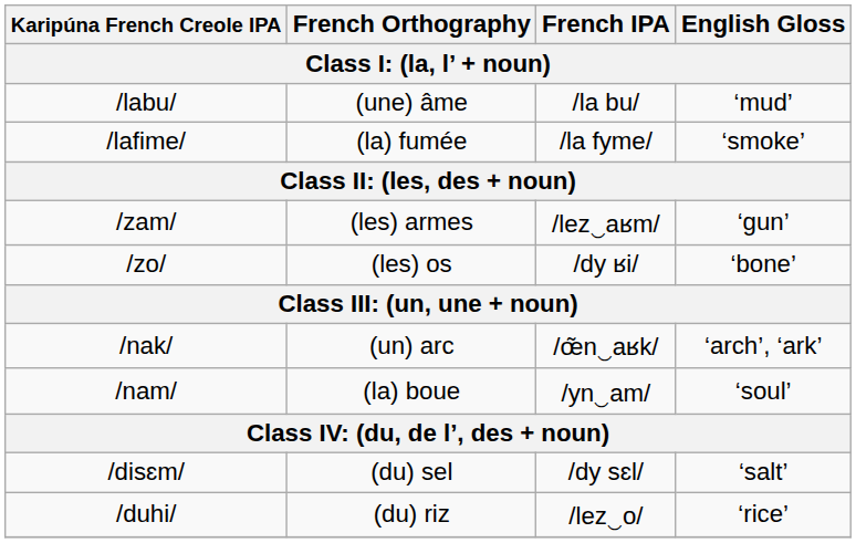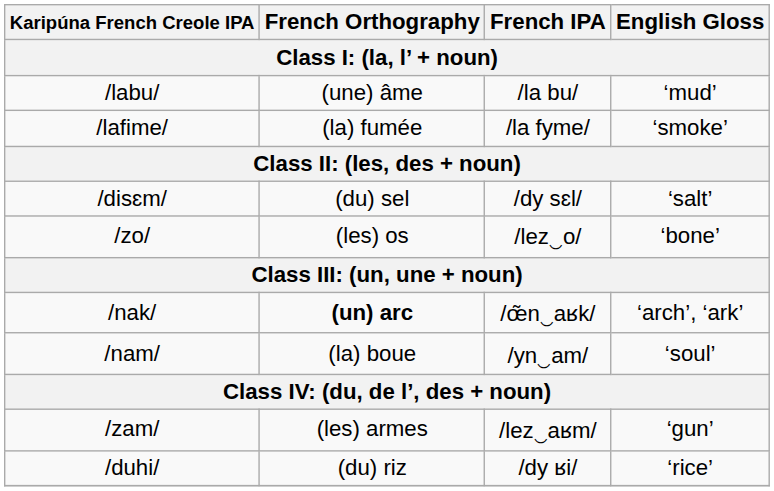rows swapped: /zam/ <-> /disɛm/
/zo/ | French IPA: /dy ʁi/ -> /lez‿o/
/nak/ | French Orthography: normal -> bold
/duhi/ | French IPA: /lez‿o/ -> /dy ʁi/
